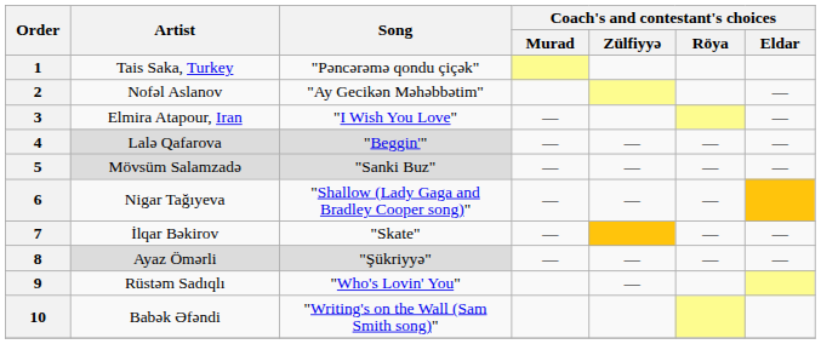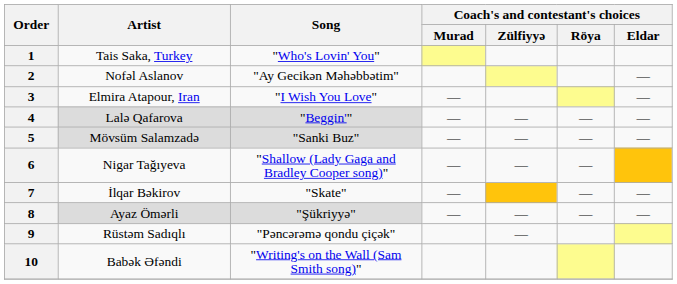1 | Song: "Pəncərəmə qondu çiçək" -> "Who's Lovin' You"
9 | Song: "Who's Lovin' You" -> "Pəncərəmə qondu çiçək"
